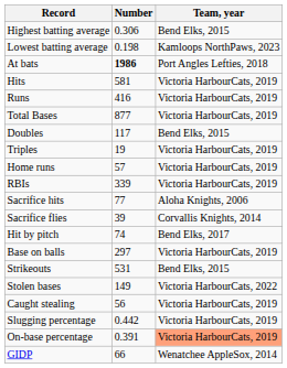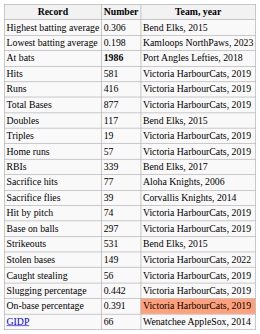RBIs | Team, year: Victoria HarbourCats, 2019 -> Bend Elks, 2017
Hit by pitch | Team, year: Bend Elks, 2017 -> Victoria HarbourCats, 2019
